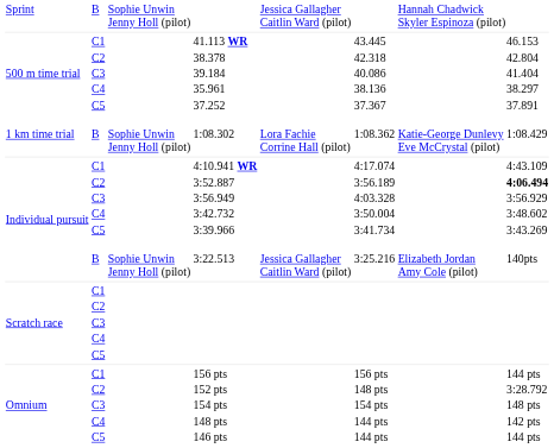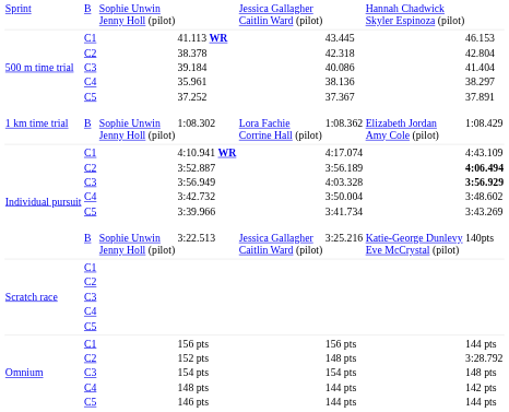1:08.302 | column 7: Katie-George Dunlevy Eve McCrystal (pilot) -> Elizabeth Jordan Amy Cole (pilot)
3:56.949 | column 8: normal -> bold
3:22.513 | column 7: Elizabeth Jordan Amy Cole (pilot) -> Katie-George Dunlevy Eve McCrystal (pilot)
